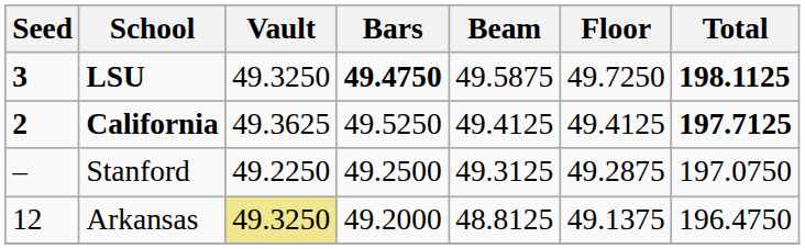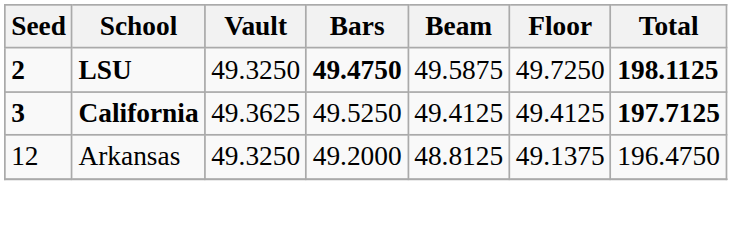LSU | Seed: 3 -> 2
California | Seed: 2 -> 3
- row: – | Stanford | 49.2250 | 49.2500 | 49.3125 | 49.2875 | 197.0750
Arkansas | Vault: khaki background -> no background
